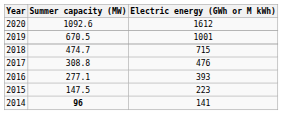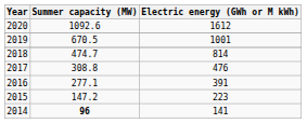2018 | Electric energy (GWh or M kWh): 715 -> 814
2016 | Electric energy (GWh or M kWh): 393 -> 391
2015 | Summer capacity (MW): 147.5 -> 147.2
